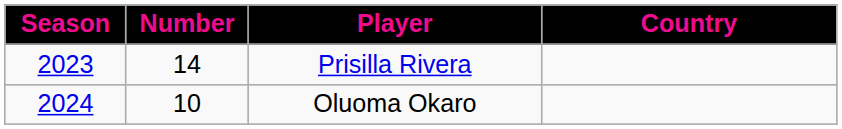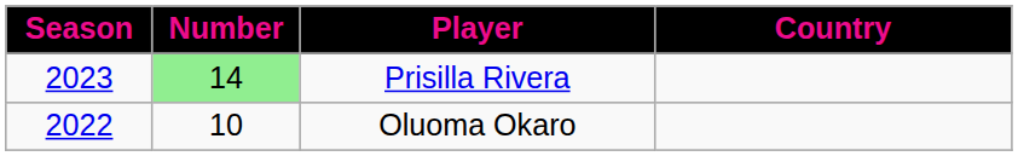Prisilla Rivera | Number: no background -> lightgreen background
Oluoma Okaro | Season: 2024 -> 2022
